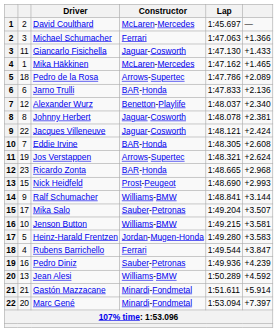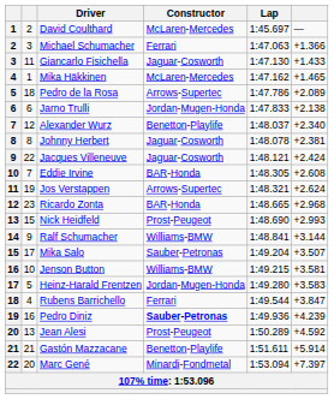Jarno Trulli | Constructor: BAR-Honda -> Jordan-Mugen-Honda
Jarno Trulli | column 6: +2.136 -> +2.138
Pedro Diniz | Constructor: normal -> bold
Jean Alesi | Constructor: Williams-BMW -> Prost-Peugeot
Gastón Mazzacane | Constructor: Minardi-Fondmetal -> Benetton-Playlife
